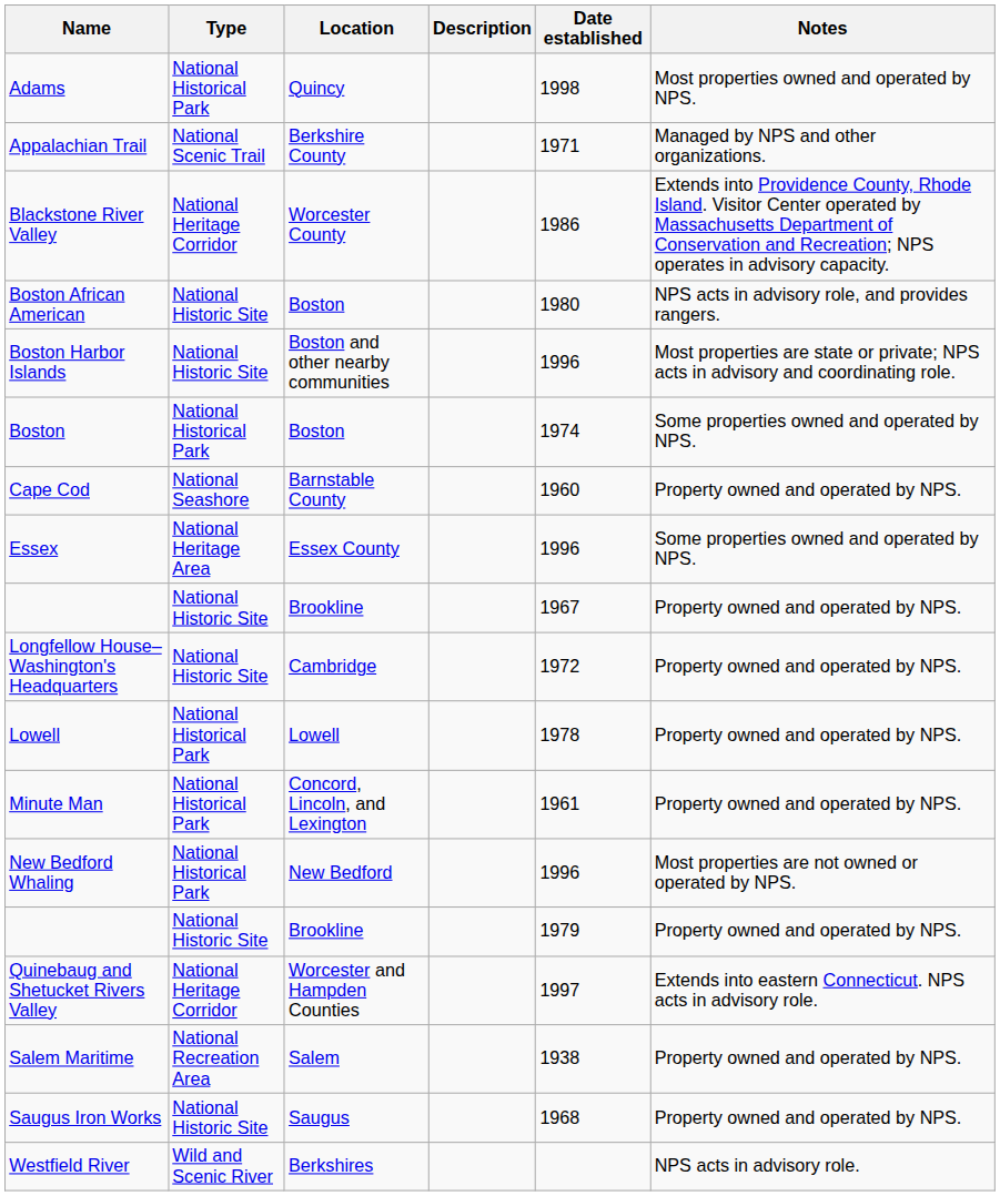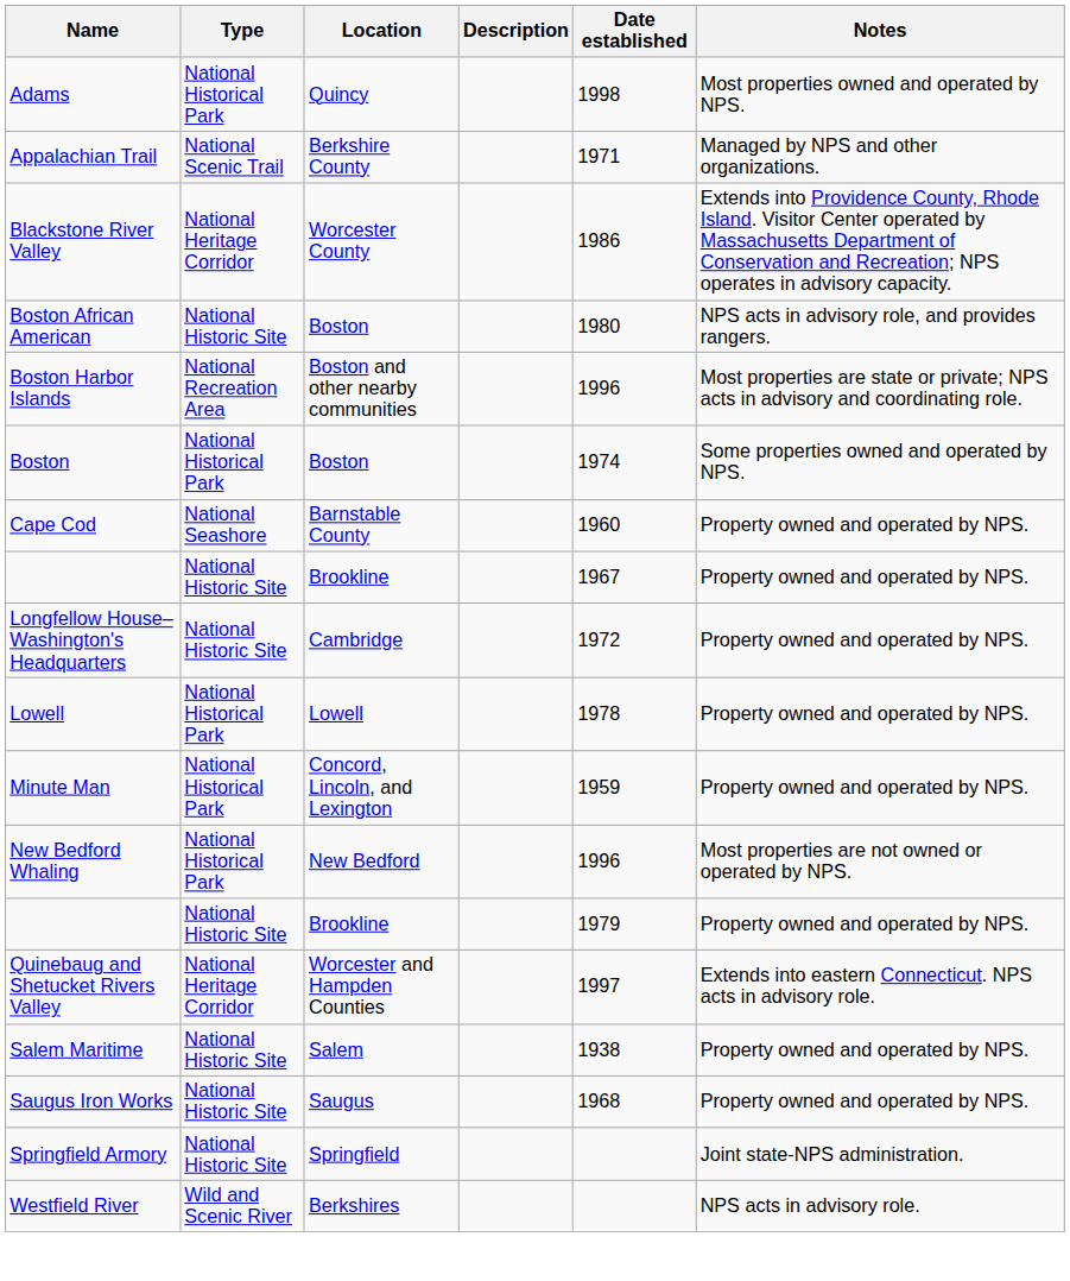Boston Harbor Islands | Type: National Historic Site -> National Recreation Area
- row: Essex | National Heritage Area | Essex County | 1996 | Some properties owned and operated by NPS.
Minute Man | Date established: 1961 -> 1959
Salem Maritime | Type: National Recreation Area -> National Historic Site
+ row: Springfield Armory | National Historic Site | Springfield | Joint state-NPS administration.
